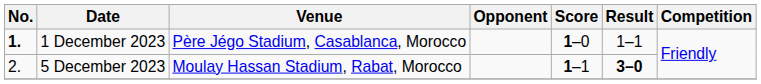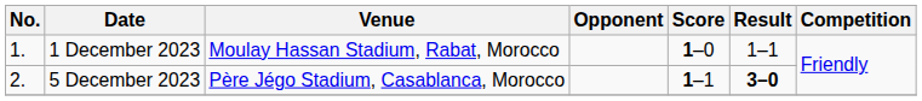1 December 2023 | No.: bold -> normal
1 December 2023 | Venue: Père Jégo Stadium, Casablanca, Morocco -> Moulay Hassan Stadium, Rabat, Morocco
5 December 2023 | Venue: Moulay Hassan Stadium, Rabat, Morocco -> Père Jégo Stadium, Casablanca, Morocco
